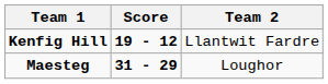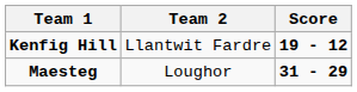columns swapped: Score <-> Team 2
